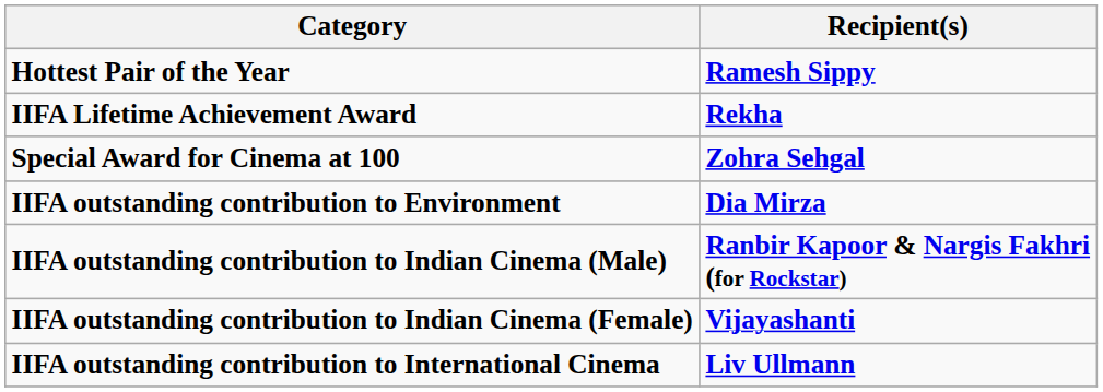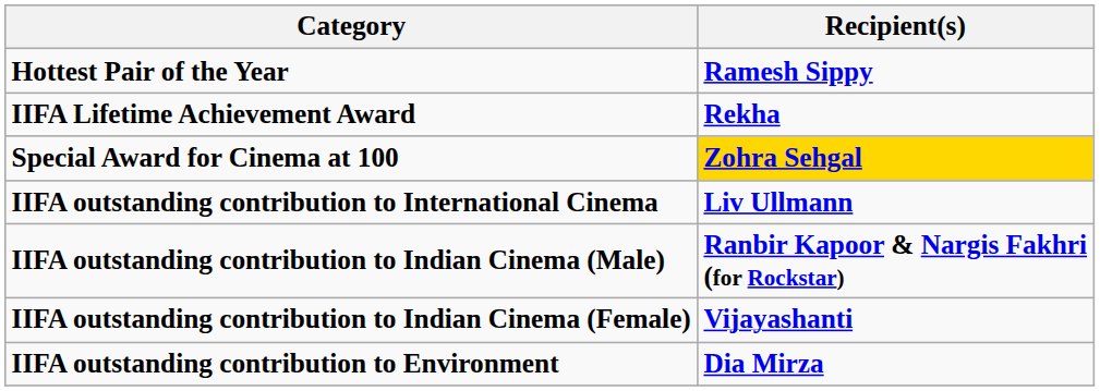Special Award for Cinema at 100 | Recipient(s): no background -> gold background
rows swapped: IIFA outstanding contribution to Environment <-> IIFA outstanding contribution to International Cinema
